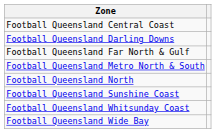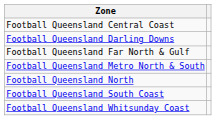+ row: Football Queensland South Coast
- row: Football Queensland Sunshine Coast
- row: Football Queensland Wide Bay
